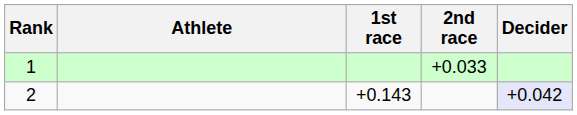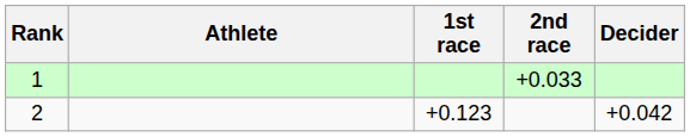2 | 1st race: +0.143 -> +0.123
2 | Decider: lavender background -> no background
